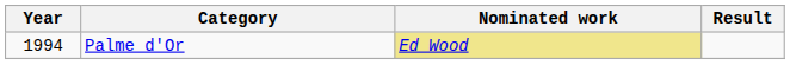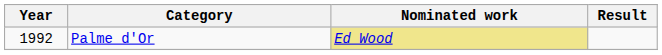Palme d'Or | Year: 1994 -> 1992
